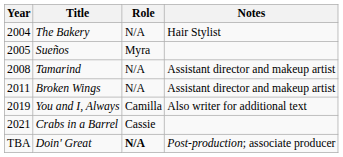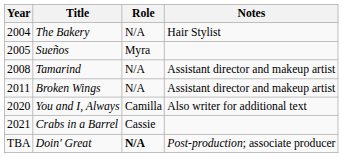You and I, Always | Year: 2019 -> 2020
